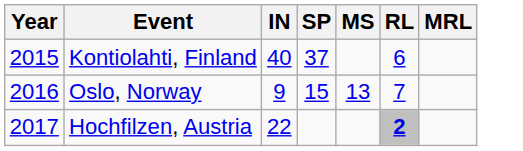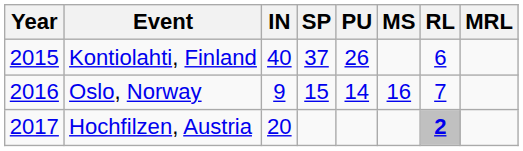+ column: PU | 26 | 14
Oslo, Norway | MS: 13 -> 16
Hochfilzen, Austria | IN: 22 -> 20
